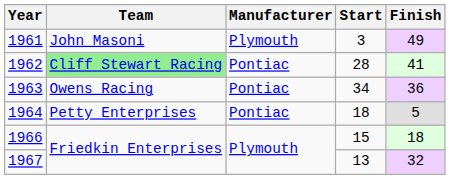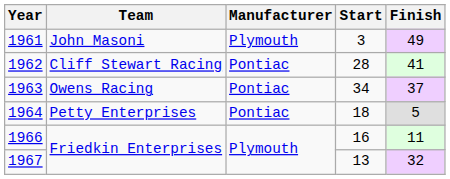1962 | Team: lightgreen background -> no background
1963 | Finish: 36 -> 37
1966 | Start: 15 -> 16
1966 | Finish: 18 -> 11
